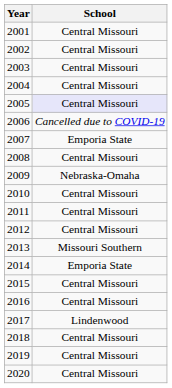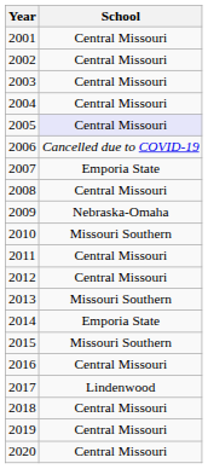2010 | School: Central Missouri -> Missouri Southern
2015 | School: Central Missouri -> Missouri Southern
